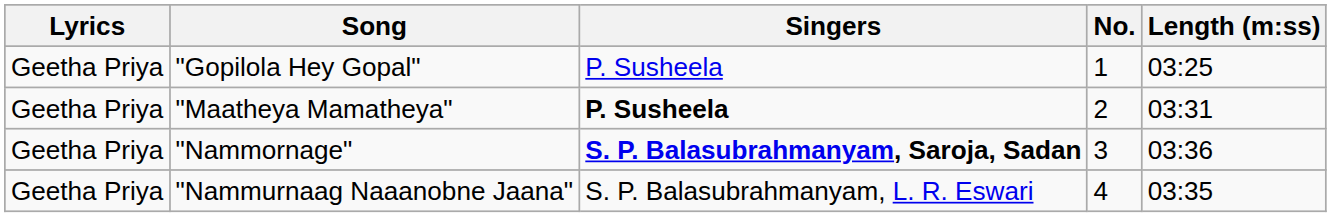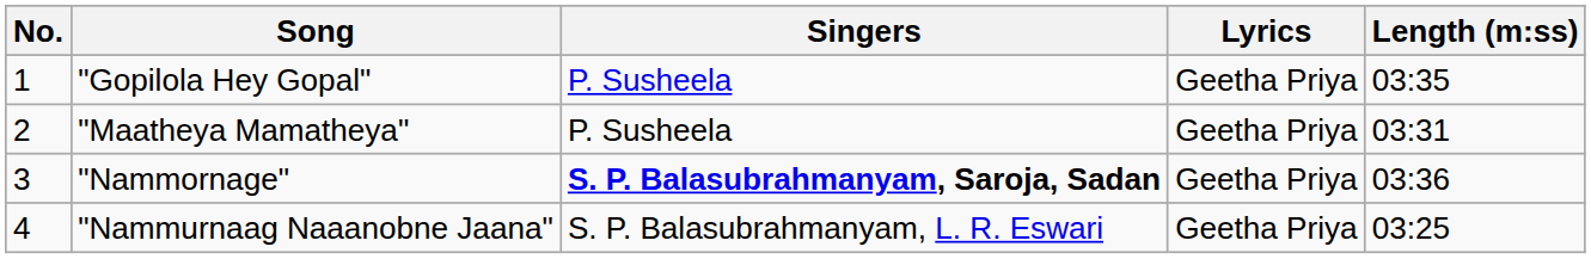columns swapped: No. <-> Lyrics
"Gopilola Hey Gopal" | Length (m:ss): 03:25 -> 03:35
"Maatheya Mamatheya" | Singers: bold -> normal
"Nammurnaag Naaanobne Jaana" | Length (m:ss): 03:35 -> 03:25
